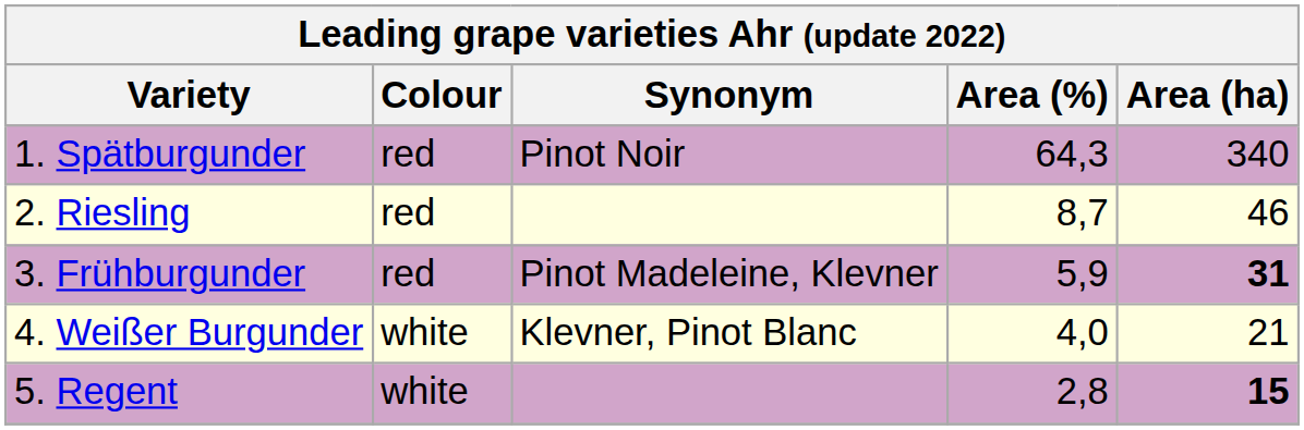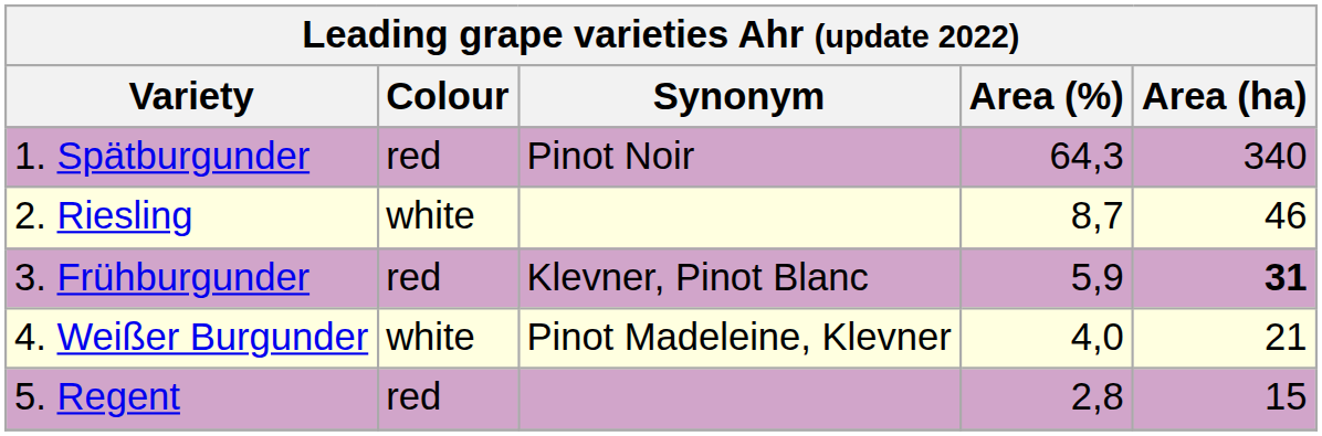2. Riesling | Colour: red -> white
3. Frühburgunder | Synonym: Pinot Madeleine, Klevner -> Klevner, Pinot Blanc
4. Weißer Burgunder | Synonym: Klevner, Pinot Blanc -> Pinot Madeleine, Klevner
5. Regent | Colour: white -> red
5. Regent | Area (ha): bold -> normal
